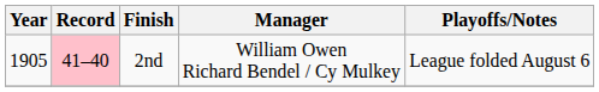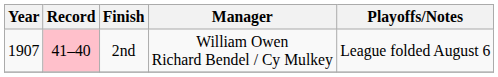2nd | Year: 1905 -> 1907
